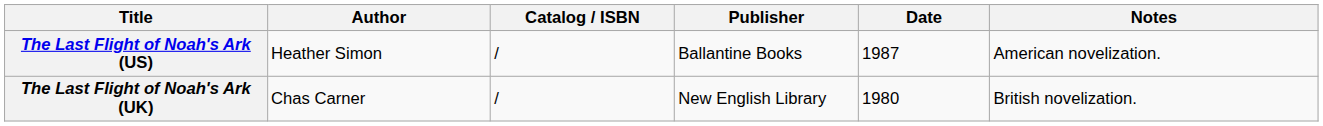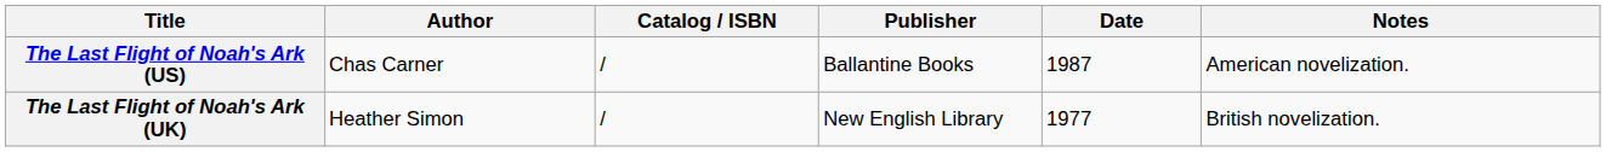The Last Flight of Noah's Ark (US) | Author: Heather Simon -> Chas Carner
The Last Flight of Noah's Ark (UK) | Author: Chas Carner -> Heather Simon
The Last Flight of Noah's Ark (UK) | Date: 1980 -> 1977
